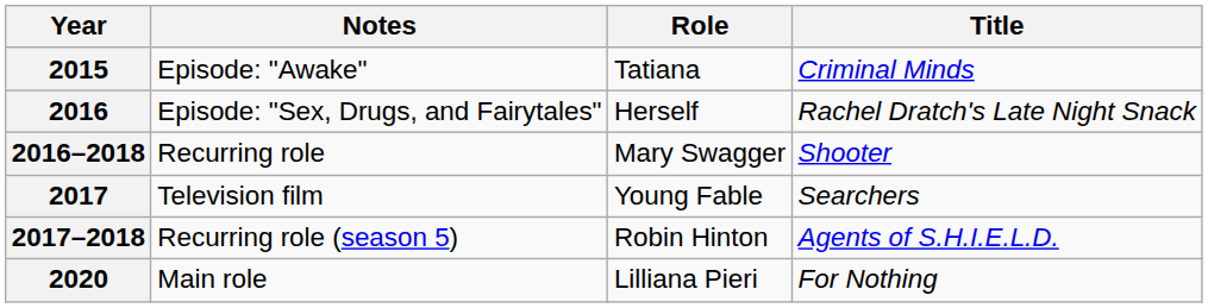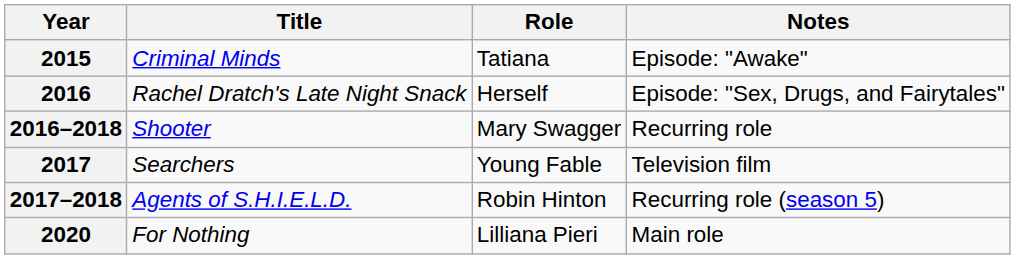columns swapped: Title <-> Notes
